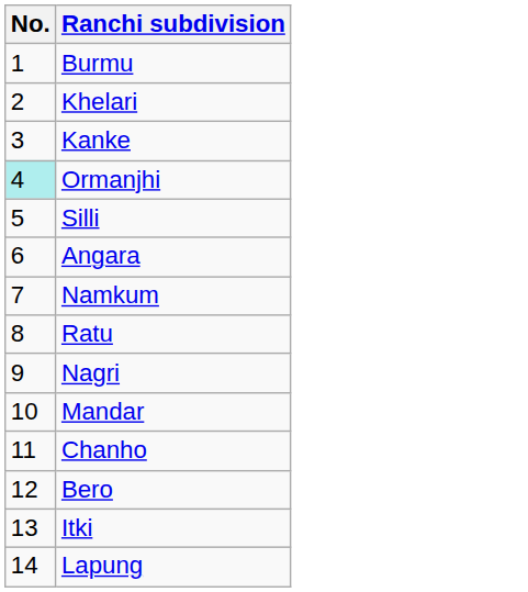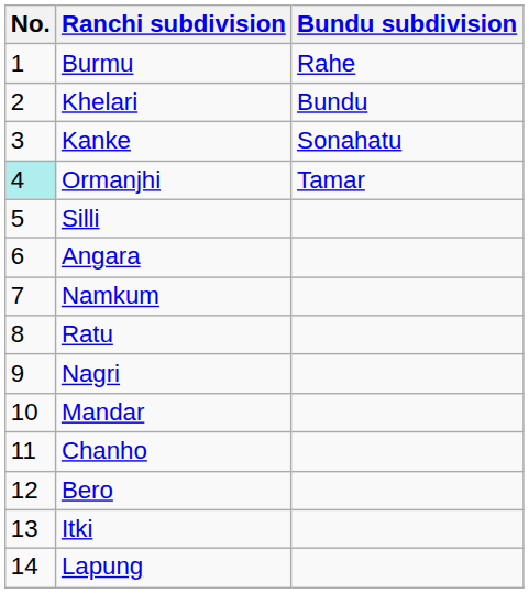+ column: Bundu subdivision | Rahe | Bundu | Sonahatu | Tamar
